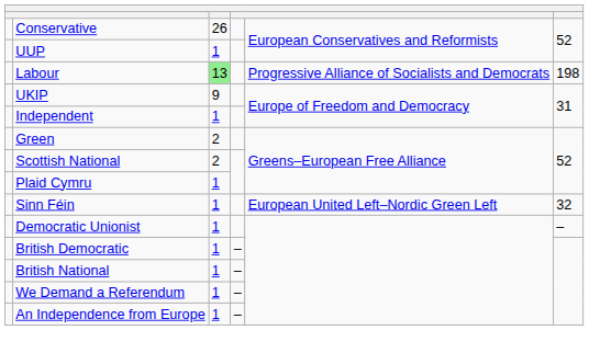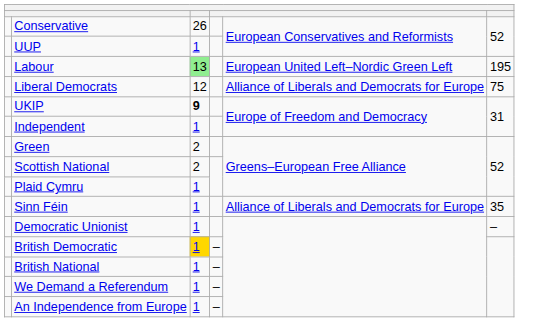Labour | column 5: Progressive Alliance of Socialists and Democrats -> European United Left–Nordic Green Left
Labour | column 6: 198 -> 195
+ row: Liberal Democrats | 12 | Alliance of Liberals and Democrats for Europe | 75
UKIP | column 3: normal -> bold
Sinn Féin | column 5: European United Left–Nordic Green Left -> Alliance of Liberals and Democrats for Europe
Sinn Féin | column 6: 32 -> 35
British Democratic | column 3: no background -> gold background
